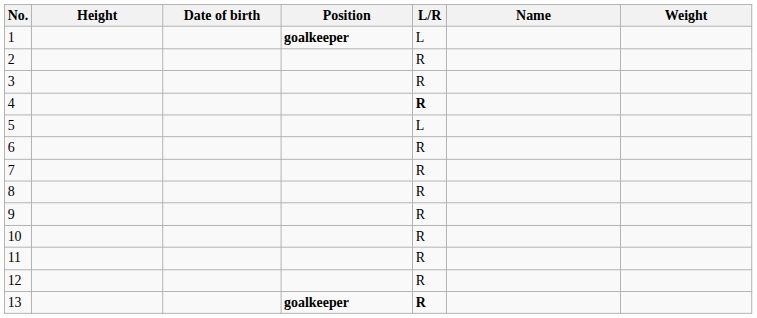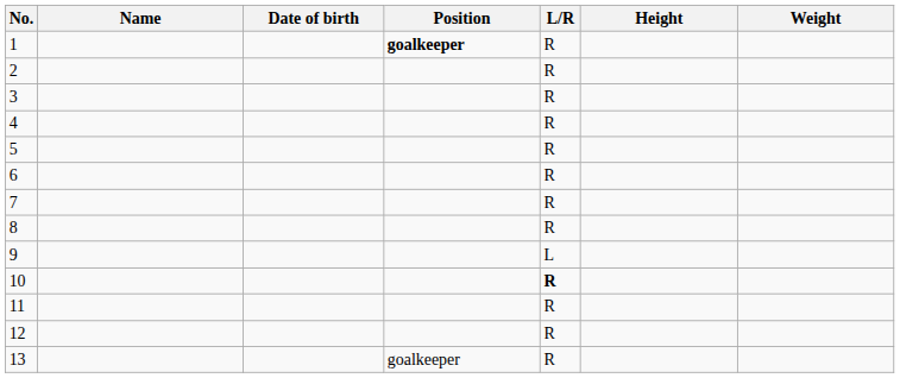columns swapped: Name <-> Height
1 | L/R: L -> R
4 | L/R: bold -> normal
5 | L/R: L -> R
9 | L/R: R -> L
10 | L/R: normal -> bold
13 | Position: bold -> normal
13 | L/R: bold -> normal
